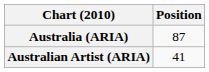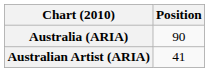Australia (ARIA) | Position: 87 -> 90
